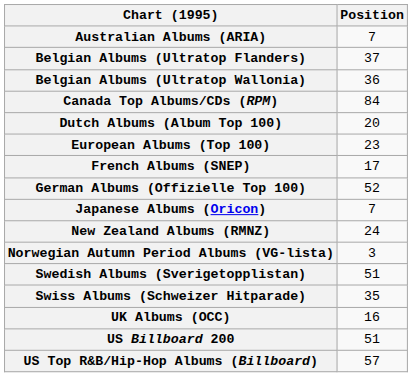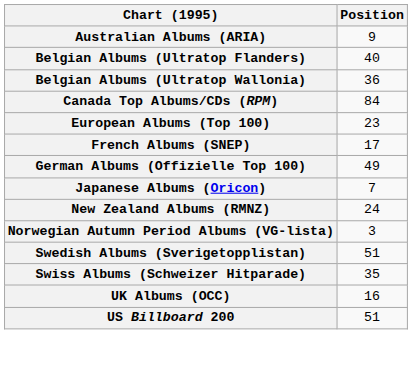Australian Albums (ARIA) | Position: 7 -> 9
Belgian Albums (Ultratop Flanders) | Position: 37 -> 40
- row: Dutch Albums (Album Top 100) | 20
German Albums (Offizielle Top 100) | Position: 52 -> 49
- row: US Top R&B/Hip-Hop Albums (Billboard) | 57
